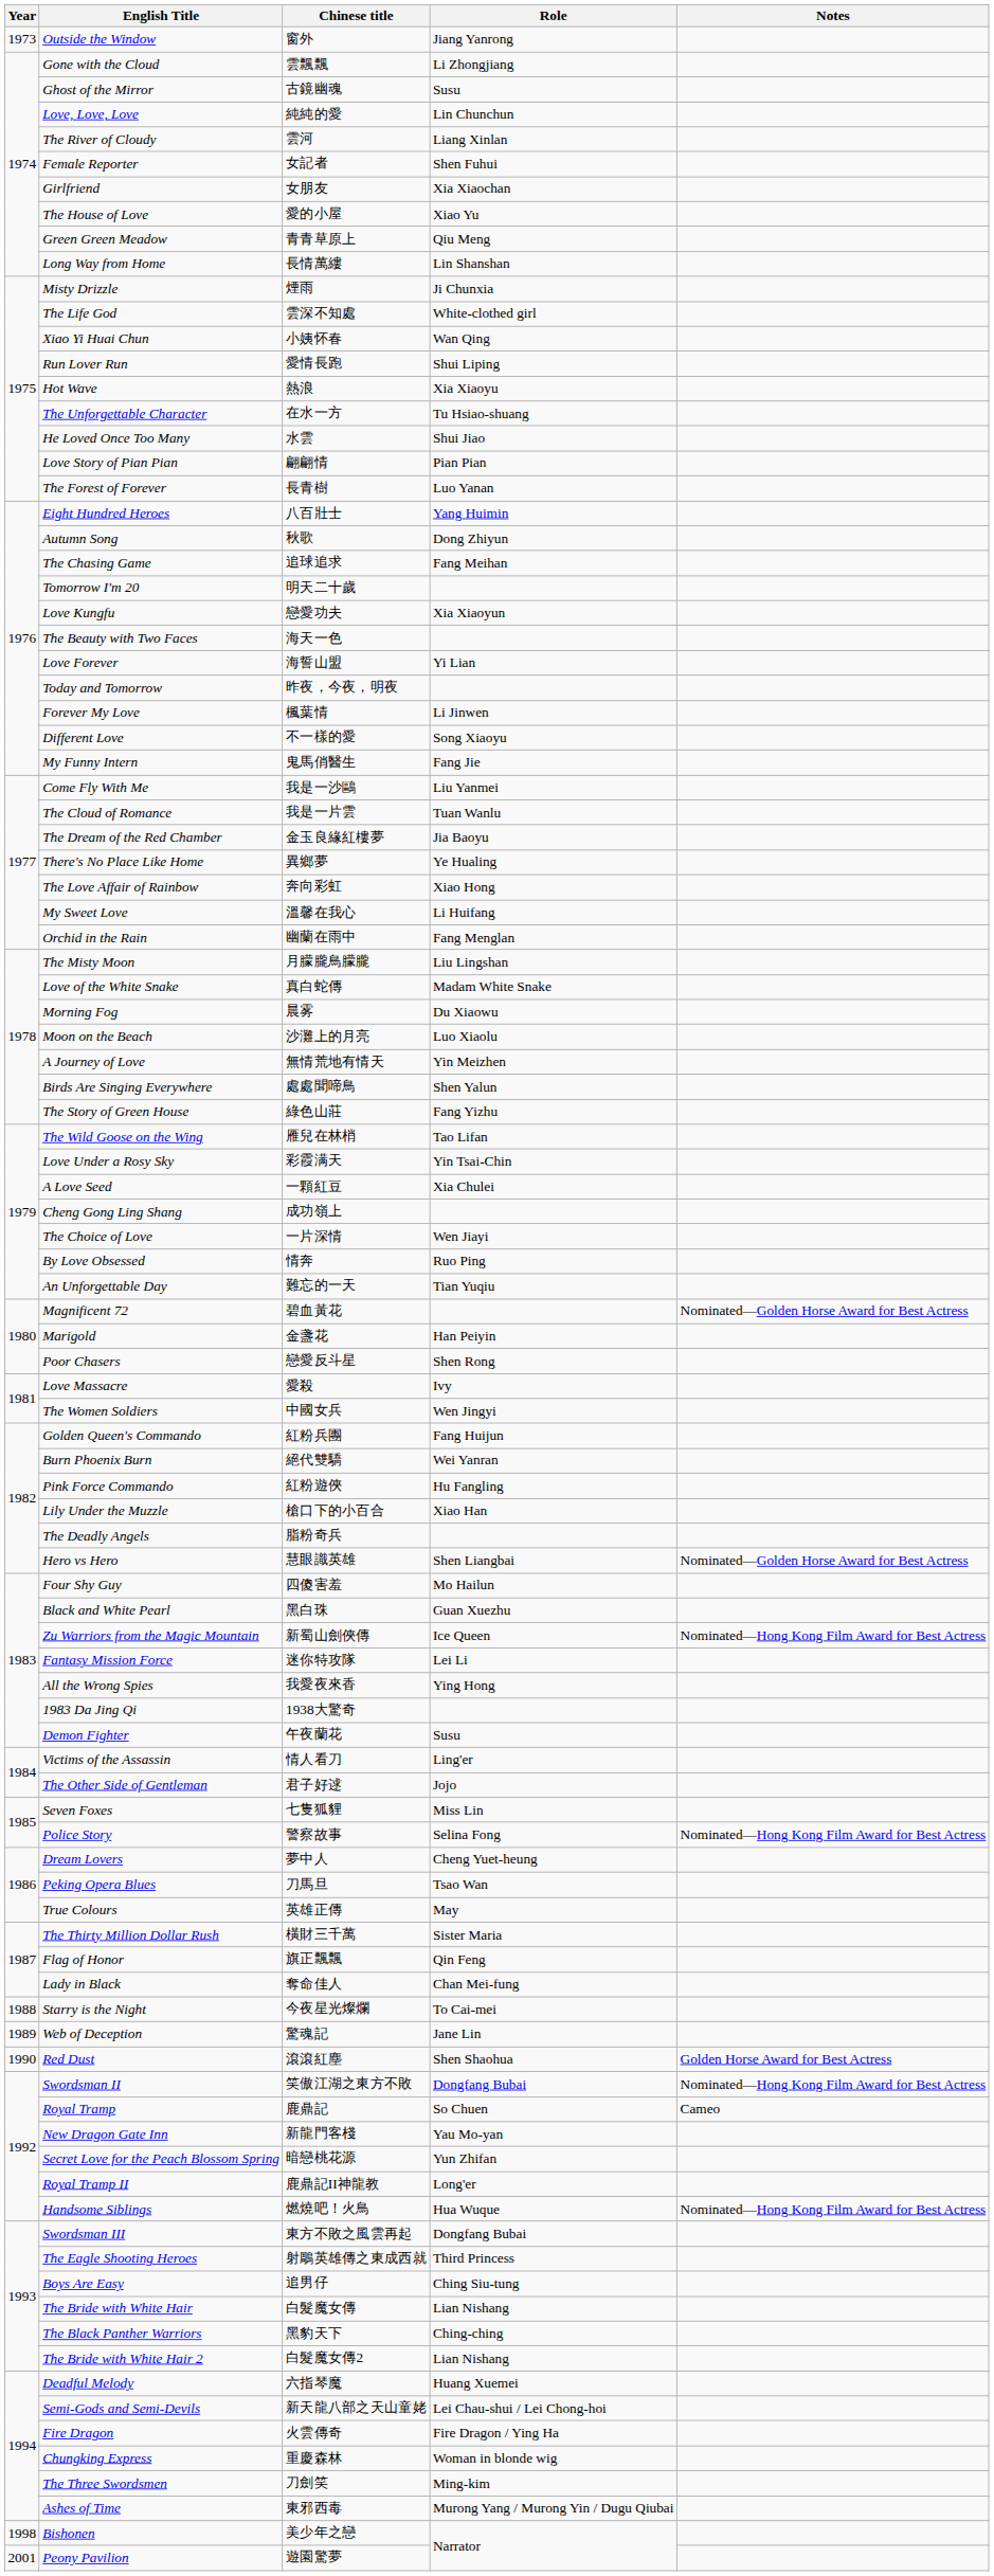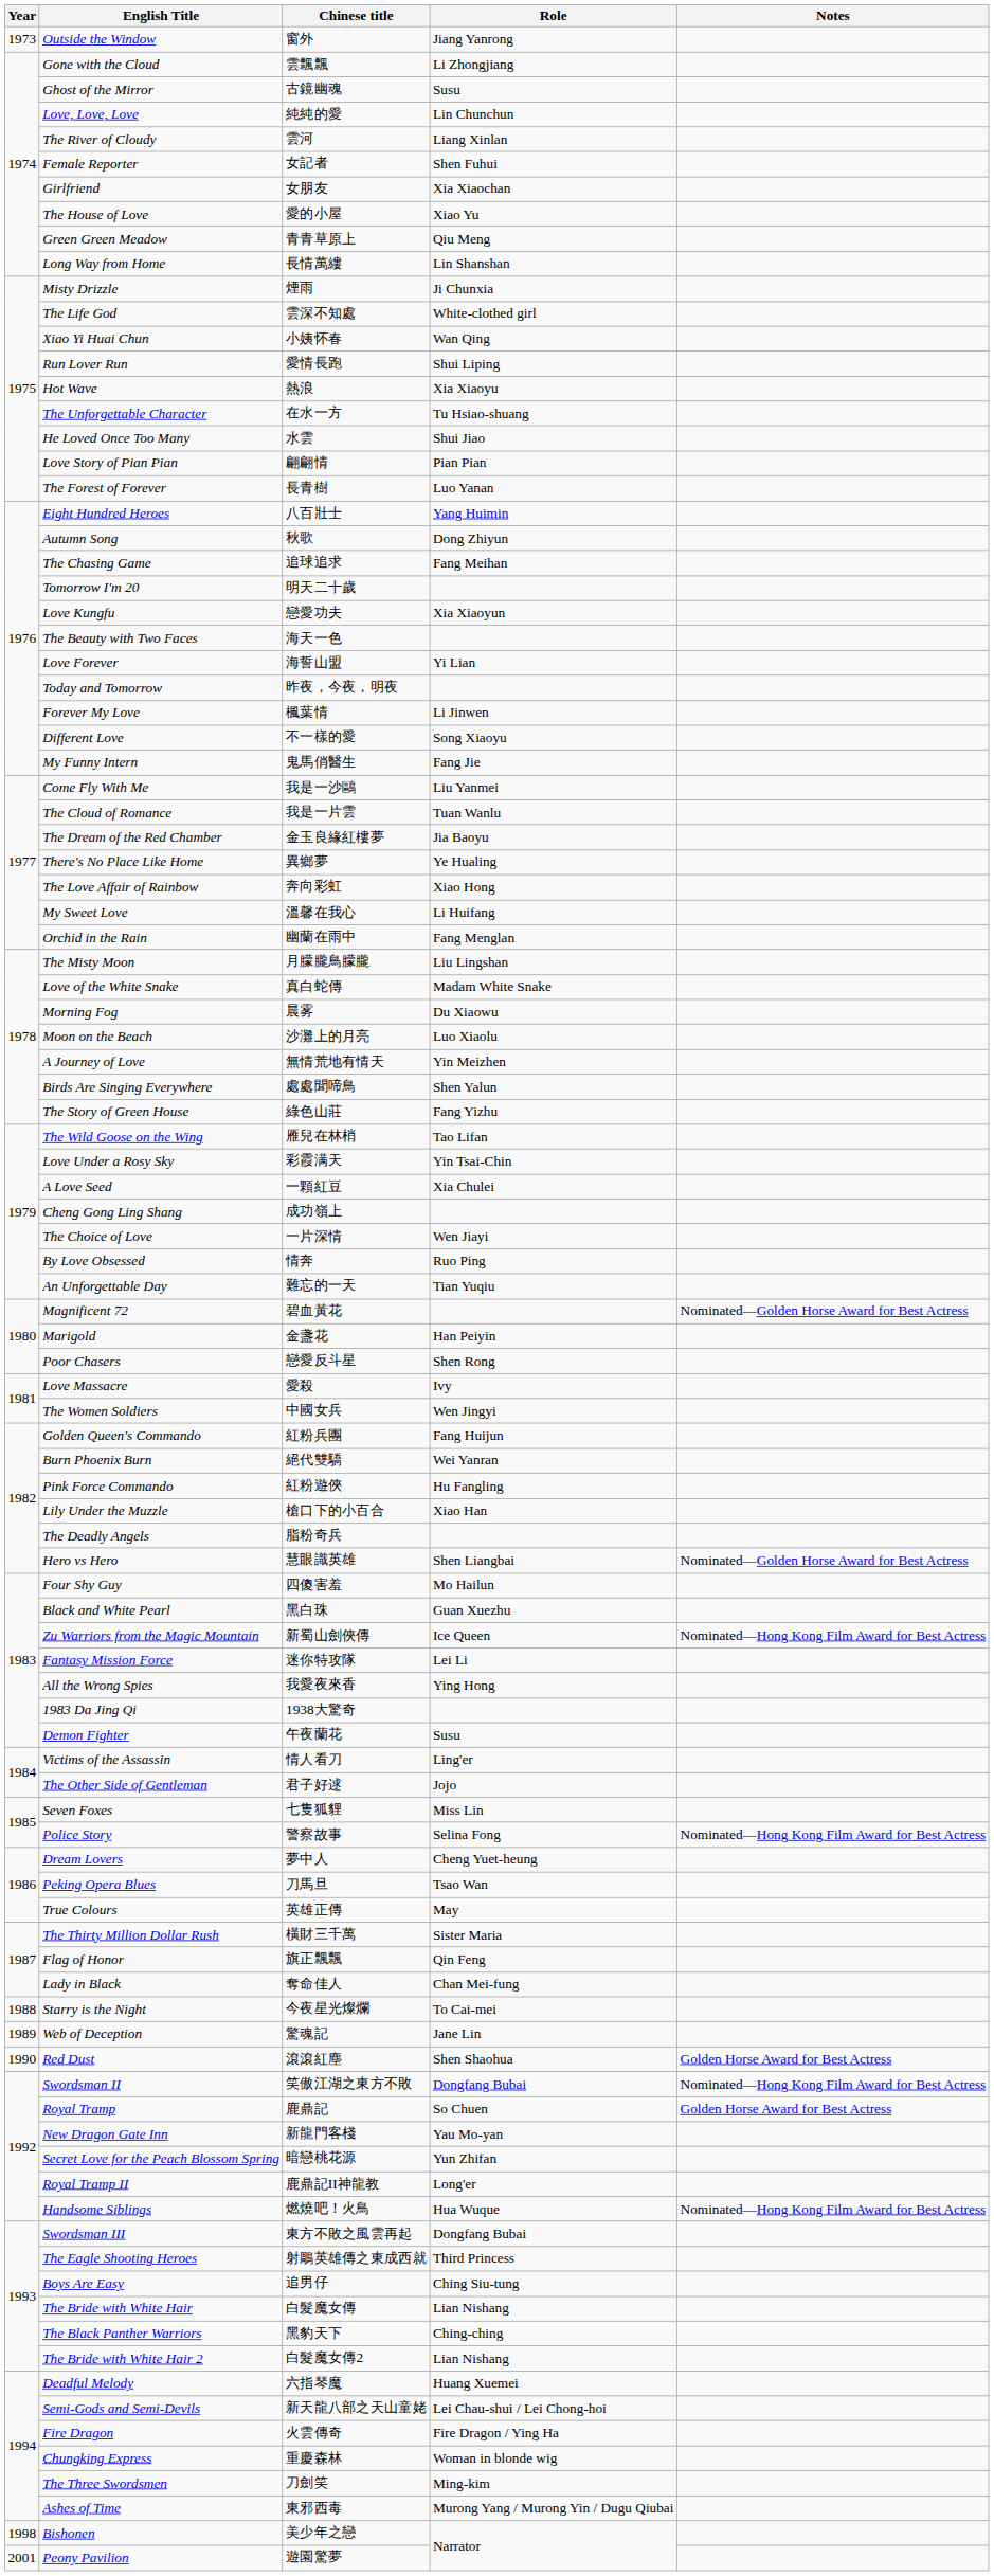Royal Tramp | Notes: Cameo -> Golden Horse Award for Best Actress
